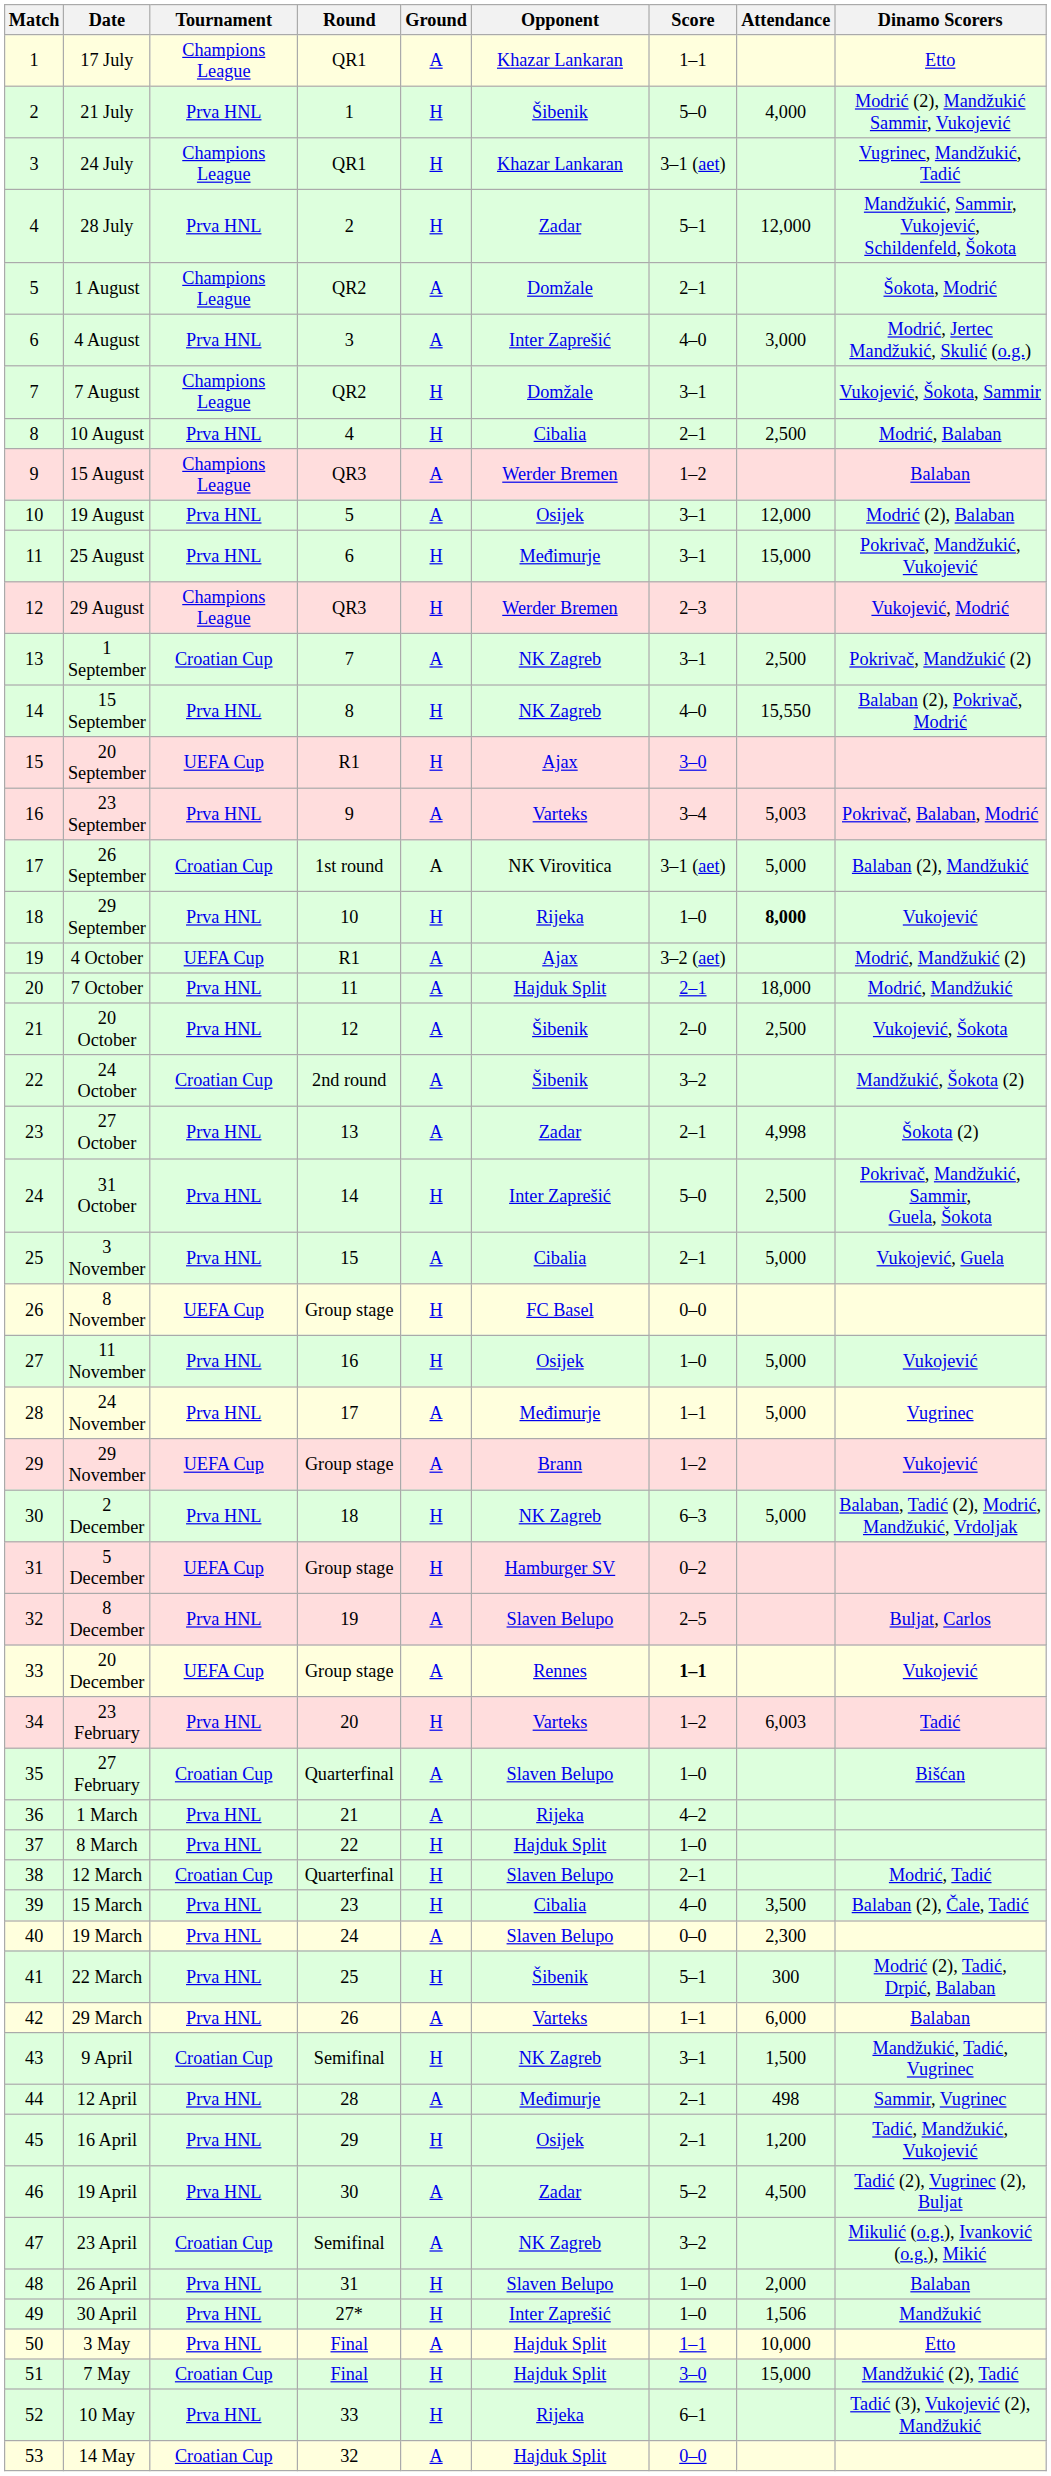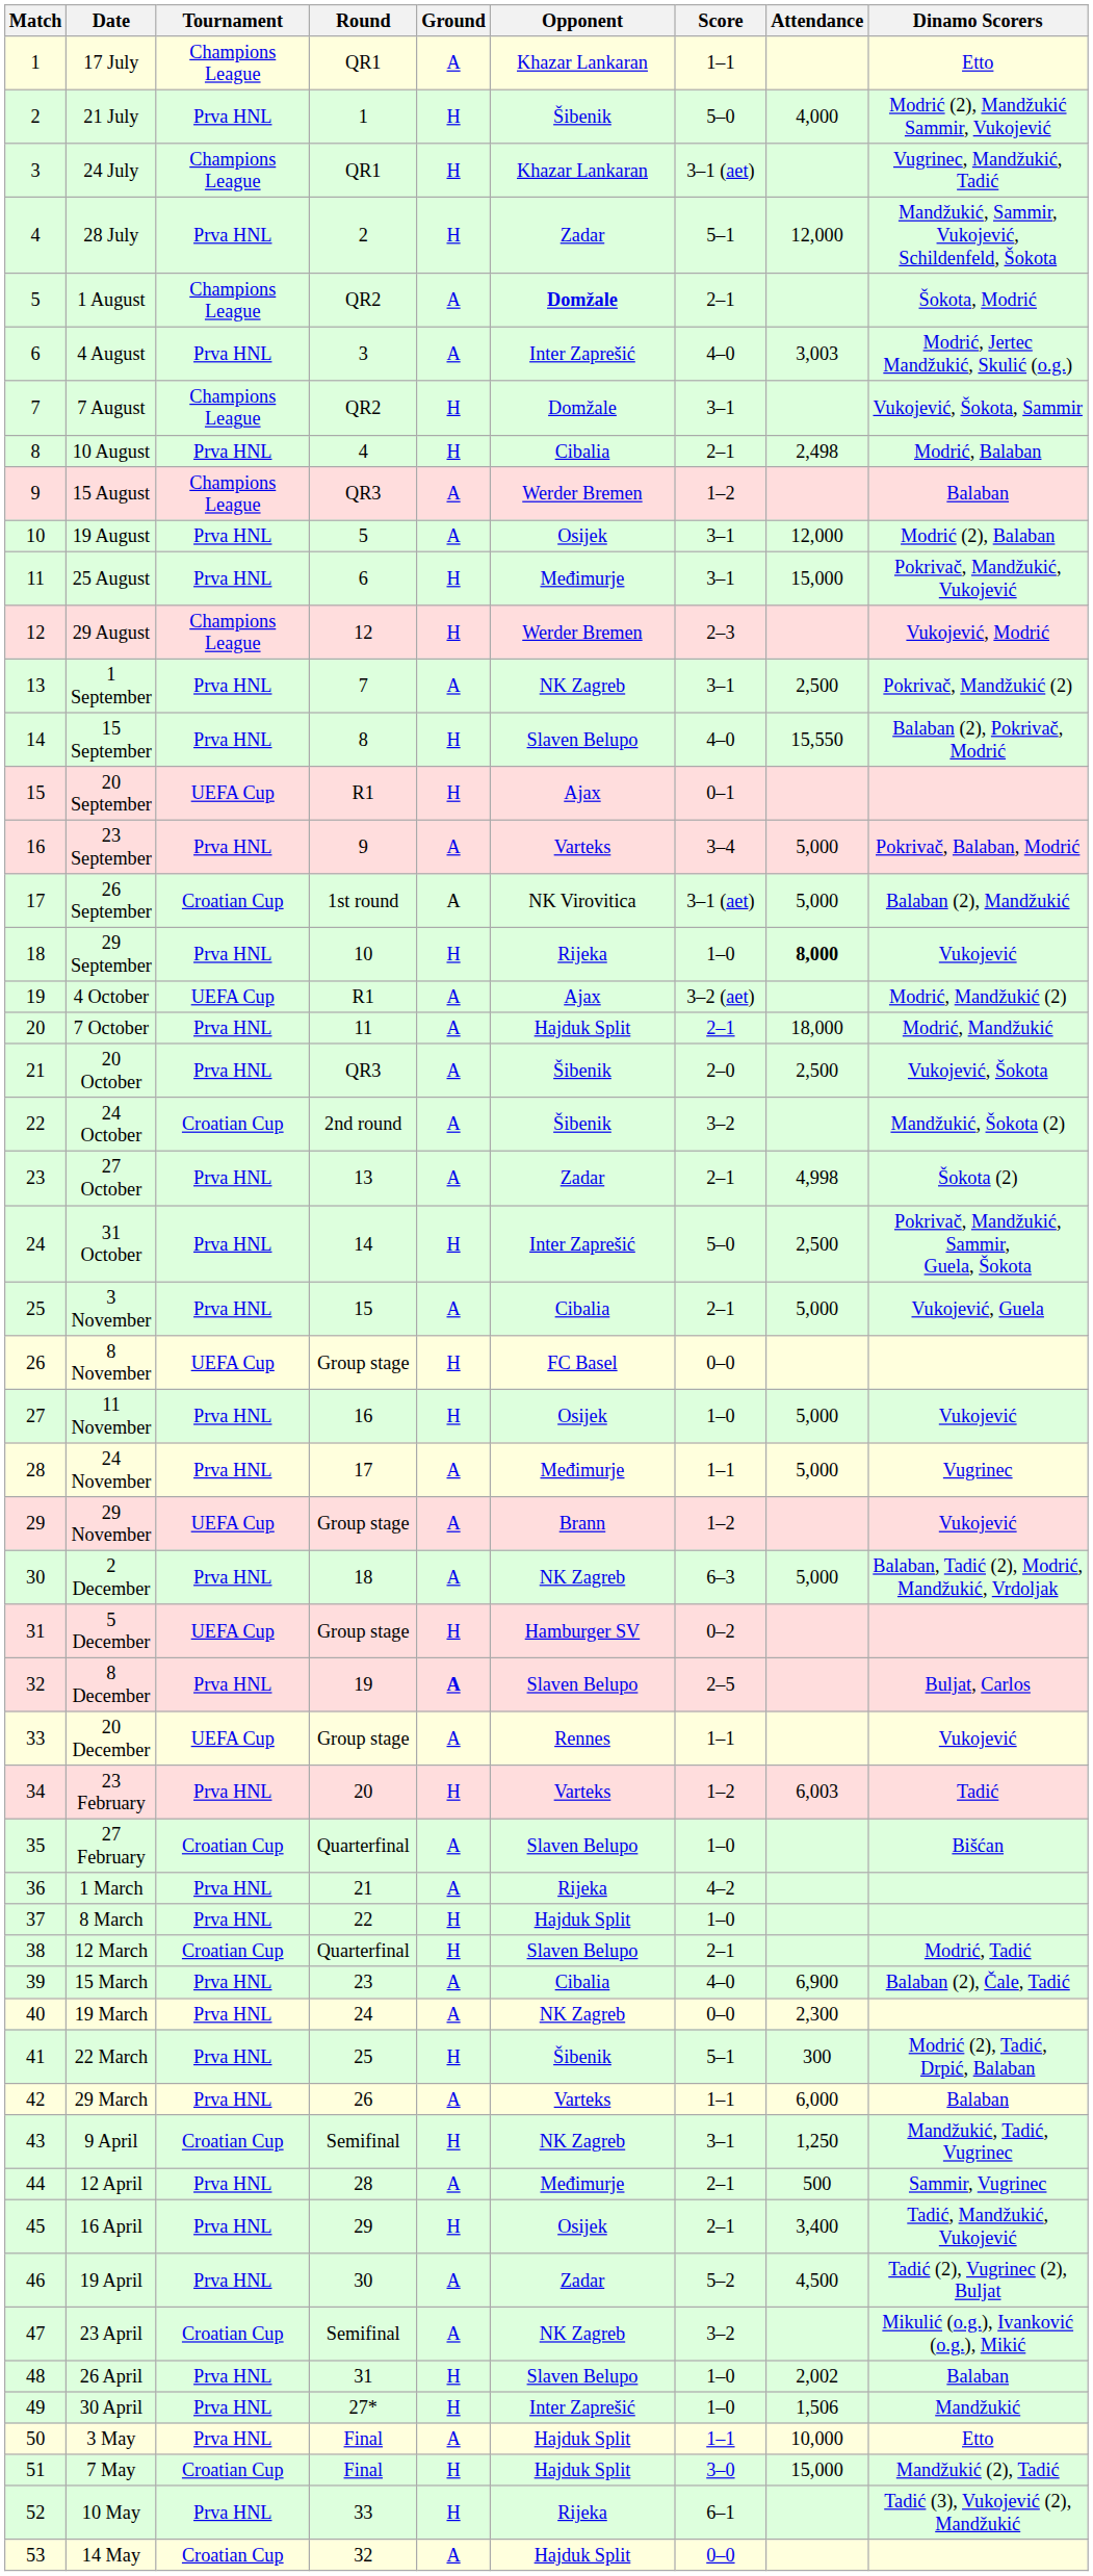1 August | Opponent: normal -> bold
4 August | Attendance: 3,000 -> 3,003
10 August | Attendance: 2,500 -> 2,498
29 August | Round: QR3 -> 12
1 September | Tournament: Croatian Cup -> Prva HNL
15 September | Opponent: NK Zagreb -> Slaven Belupo
20 September | Score: 3–0 -> 0–1
23 September | Attendance: 5,003 -> 5,000
20 October | Round: 12 -> QR3
2 December | Ground: H -> A
8 December | Ground: normal -> bold
20 December | Score: bold -> normal
15 March | Ground: H -> A
15 March | Attendance: 3,500 -> 6,900
19 March | Opponent: Slaven Belupo -> NK Zagreb
9 April | Attendance: 1,500 -> 1,250
12 April | Attendance: 498 -> 500
16 April | Attendance: 1,200 -> 3,400
26 April | Attendance: 2,000 -> 2,002
